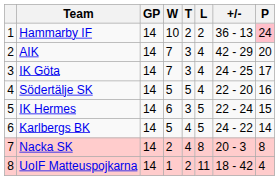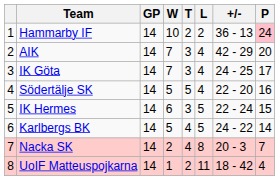Nacka SK | P: 8 -> 7
